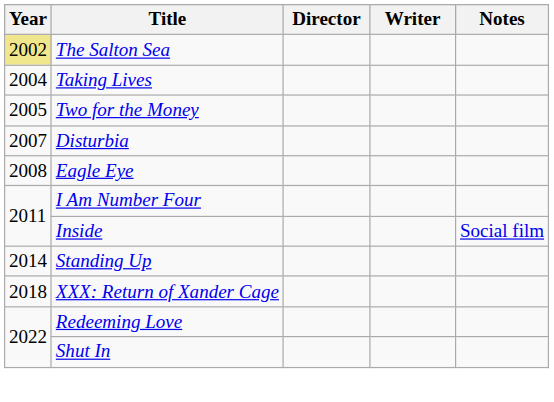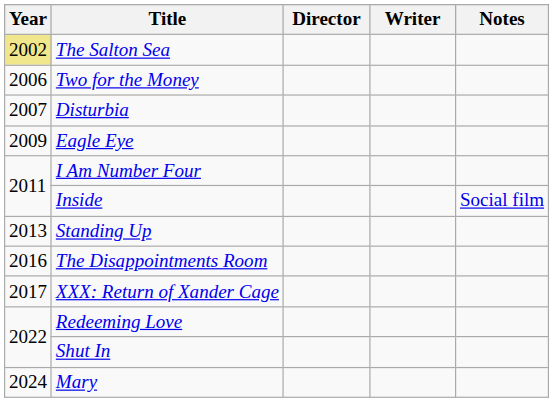- row: 2004 | Taking Lives
Two for the Money | Year: 2005 -> 2006
Eagle Eye | Year: 2008 -> 2009
Standing Up | Year: 2014 -> 2013
+ row: 2016 | The Disappointments Room
XXX: Return of Xander Cage | Year: 2018 -> 2017
+ row: 2024 | Mary
